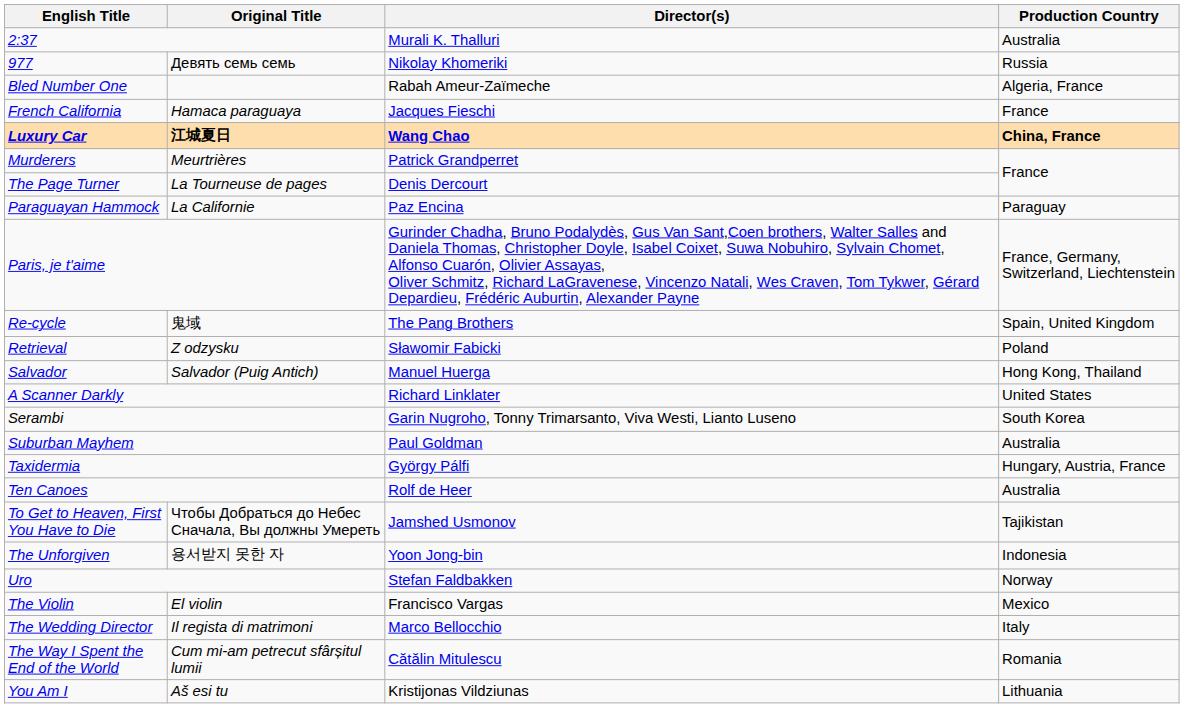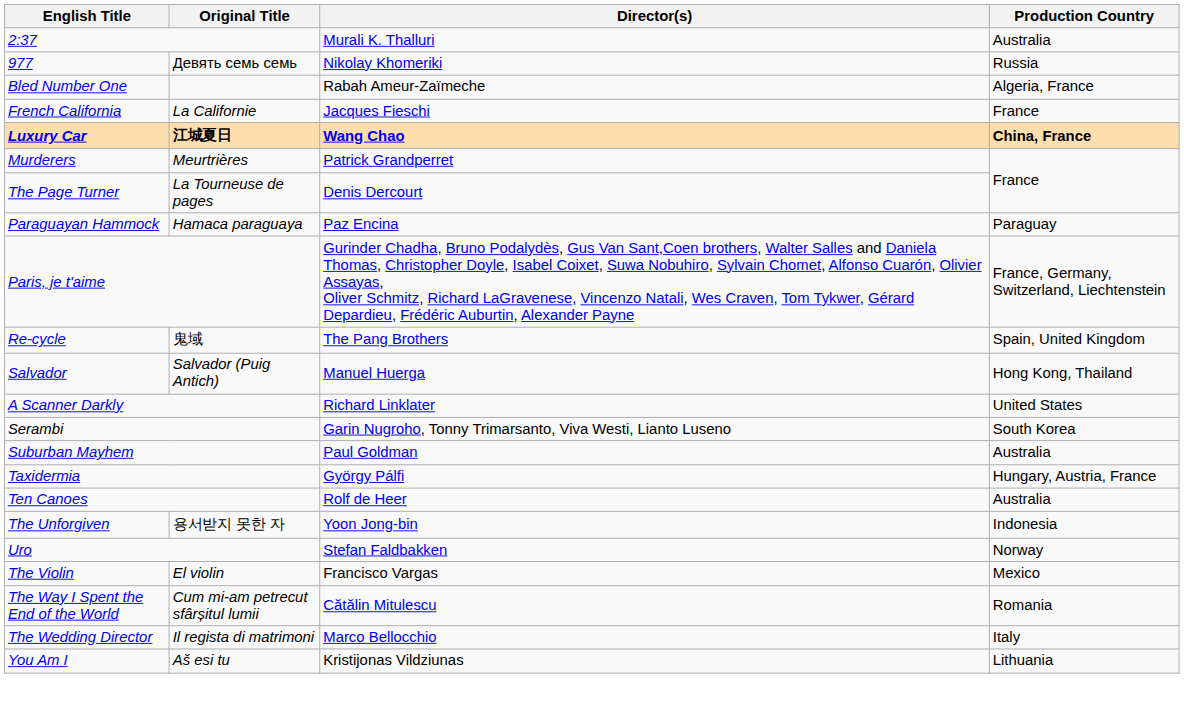French California | Original Title: Hamaca paraguaya -> La Californie
Paraguayan Hammock | Original Title: La Californie -> Hamaca paraguaya
- row: Retrieval | Z odzysku | Sławomir Fabicki | Poland
- row: To Get to Heaven, First You Have to Die | Чтобы Добраться до Небес Сначала, Вы должны Умереть | Jamshed Usmonov | Tajikistan
rows swapped: The Way I Spent the End of the World <-> The Wedding Director
